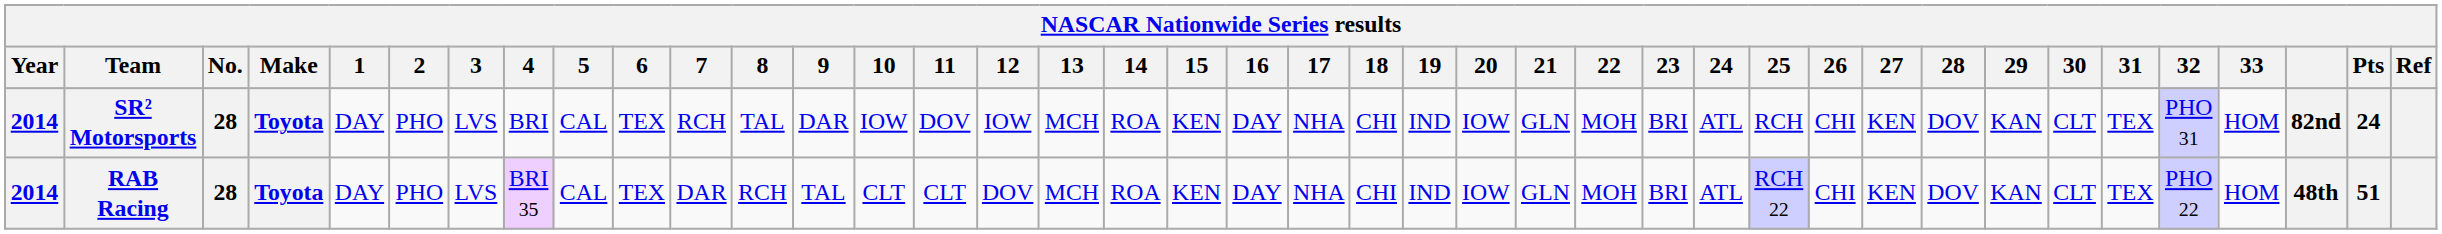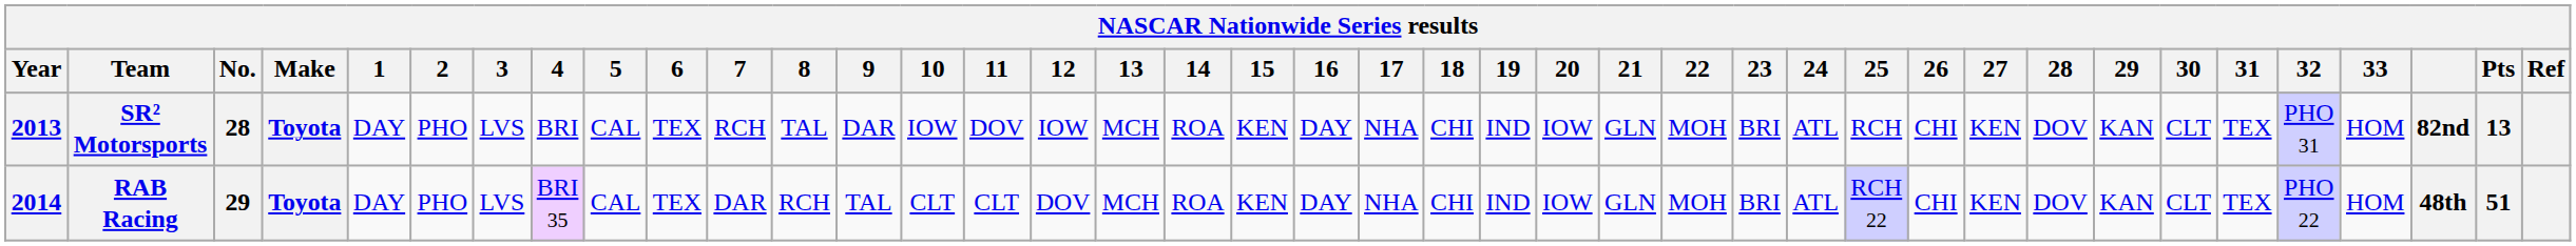SR² Motorsports | Year: 2014 -> 2013
SR² Motorsports | Pts: 24 -> 13
RAB Racing | No.: 28 -> 29
